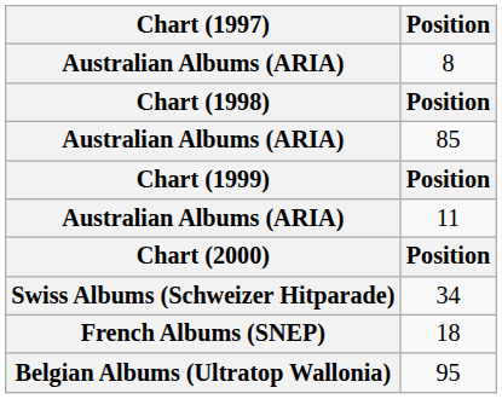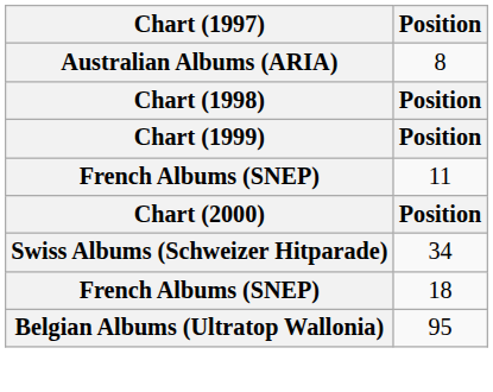- row: Australian Albums (ARIA) | 85
11 | Chart (1997): Australian Albums (ARIA) -> French Albums (SNEP)
